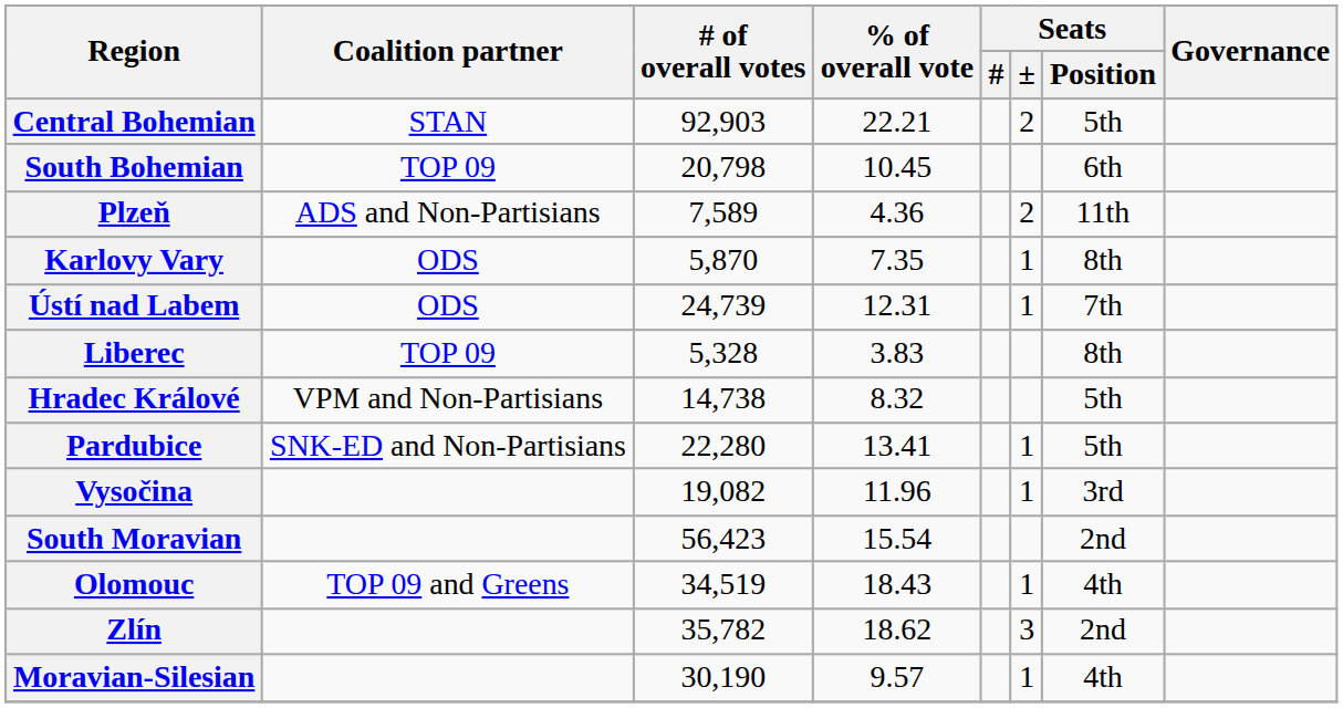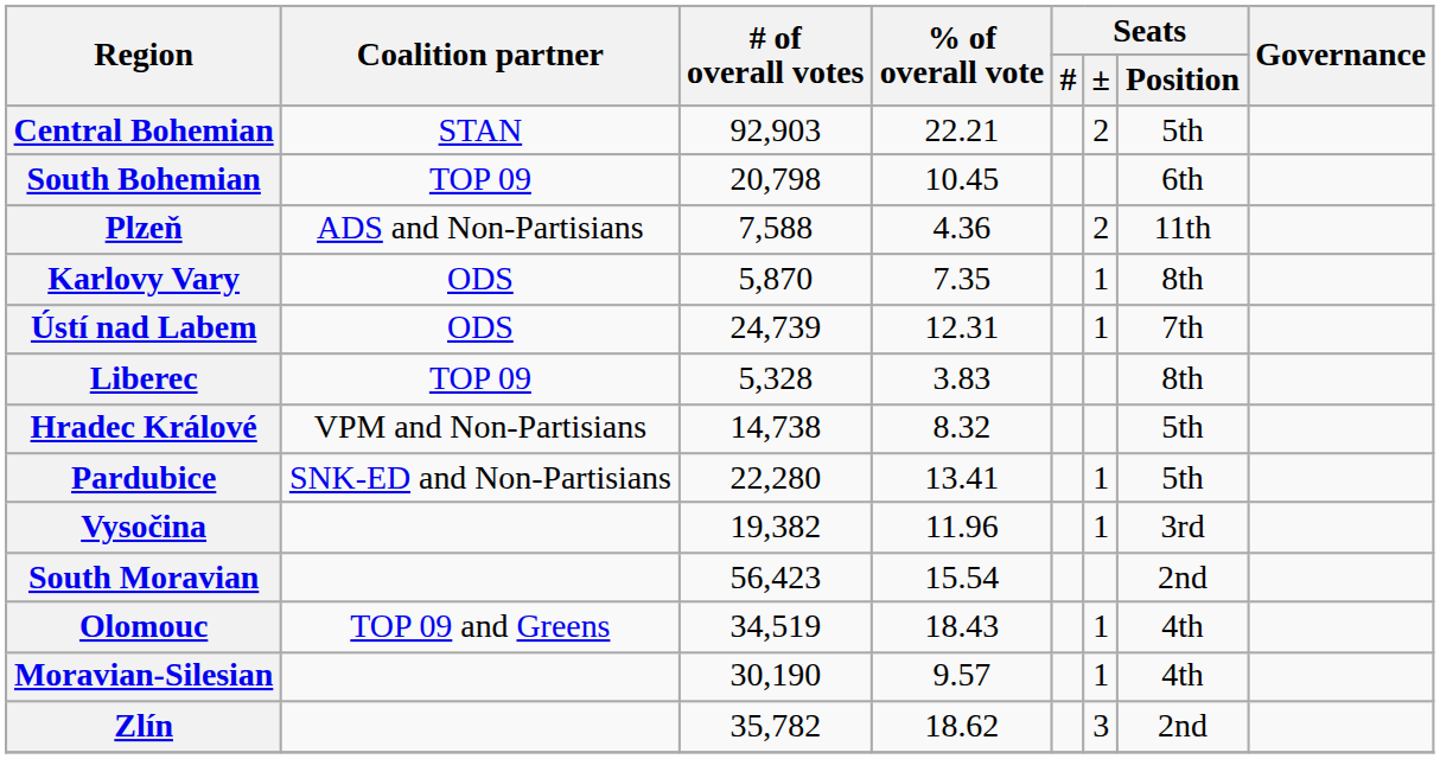Plzeň | # of overall votes: 7,589 -> 7,588
Vysočina | # of overall votes: 19,082 -> 19,382
rows swapped: Zlín <-> Moravian-Silesian
